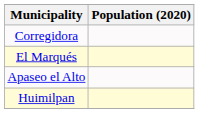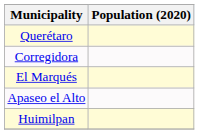+ row: Querétaro
